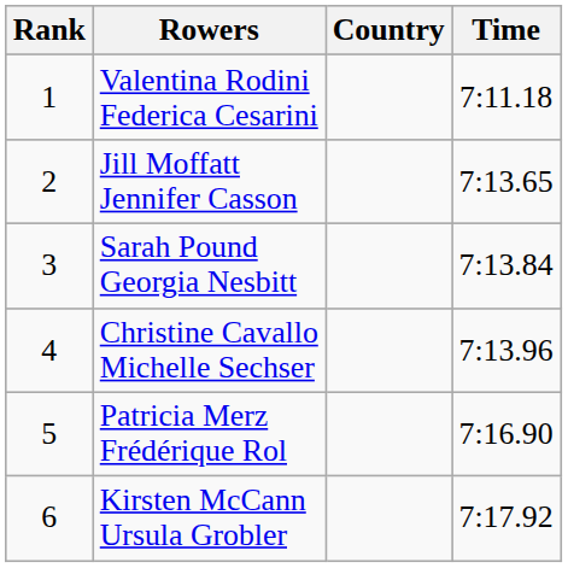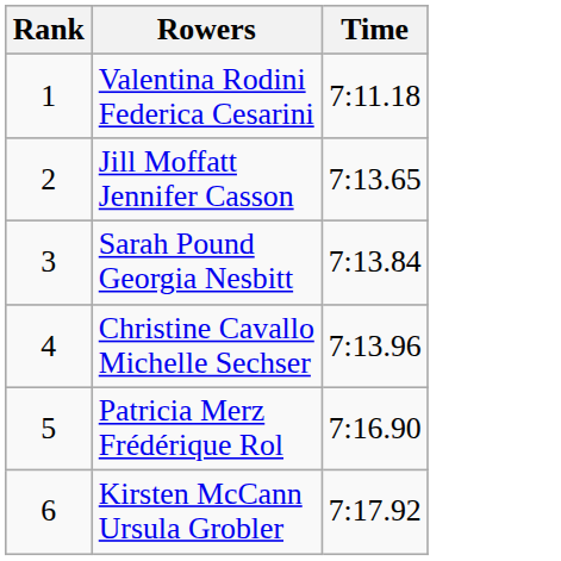- column: Country
